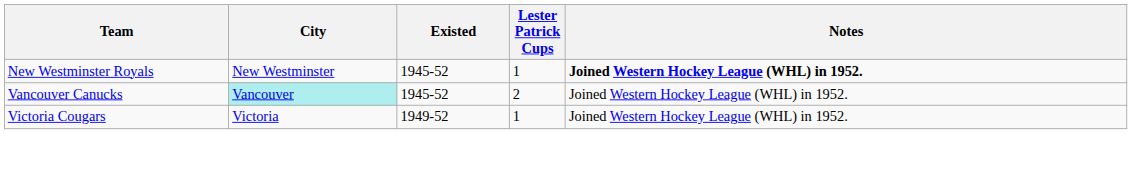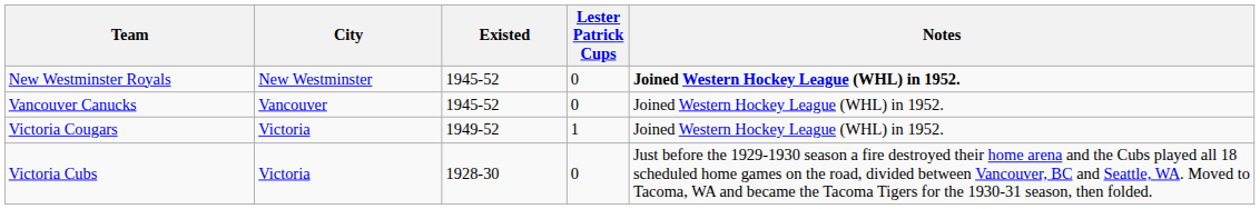New Westminster Royals | Lester Patrick Cups: 1 -> 0
Vancouver Canucks | City: paleturquoise background -> no background
Vancouver Canucks | Lester Patrick Cups: 2 -> 0
+ row: Victoria Cubs | Victoria | 1928-30 | 0 | Just before the 1929-1930 season a fire destroyed their home arena and the Cubs played all 18 scheduled home games on the road, divided between Vancouver, BC and Seattle, WA. Moved to Tacoma, WA and became the Tacoma Tigers for the 1930-31 season, then folded.
